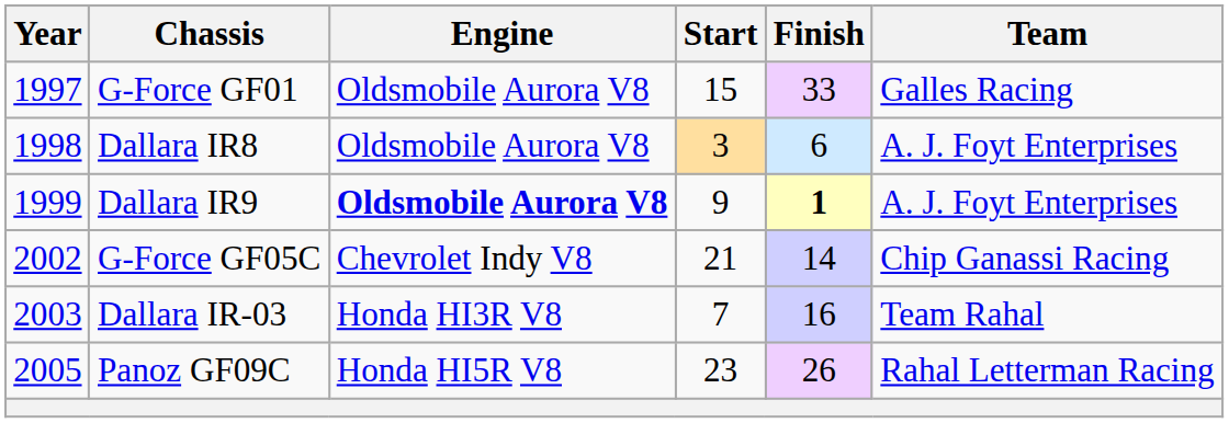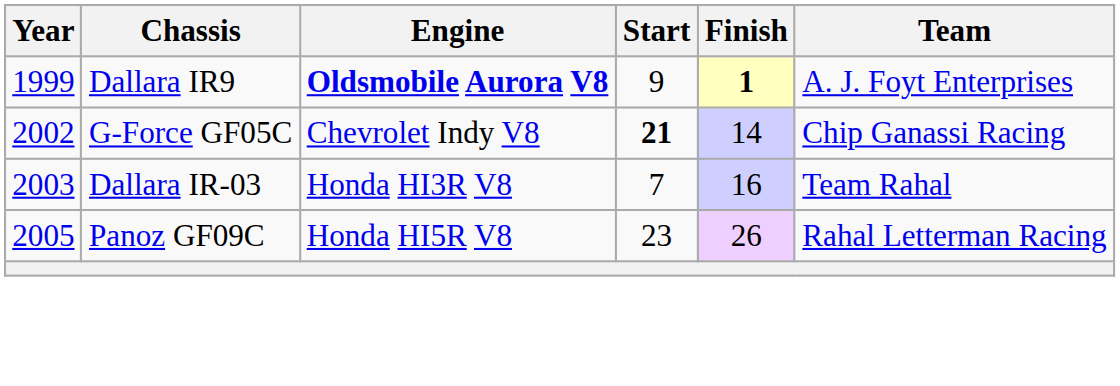- row: 1997 | G-Force GF01 | Oldsmobile Aurora V8 | 15 | 33 | Galles Racing
- row: 1998 | Dallara IR8 | Oldsmobile Aurora V8 | 3 | 6 | A. J. Foyt Enterprises
G-Force GF05C | Start: normal -> bold
